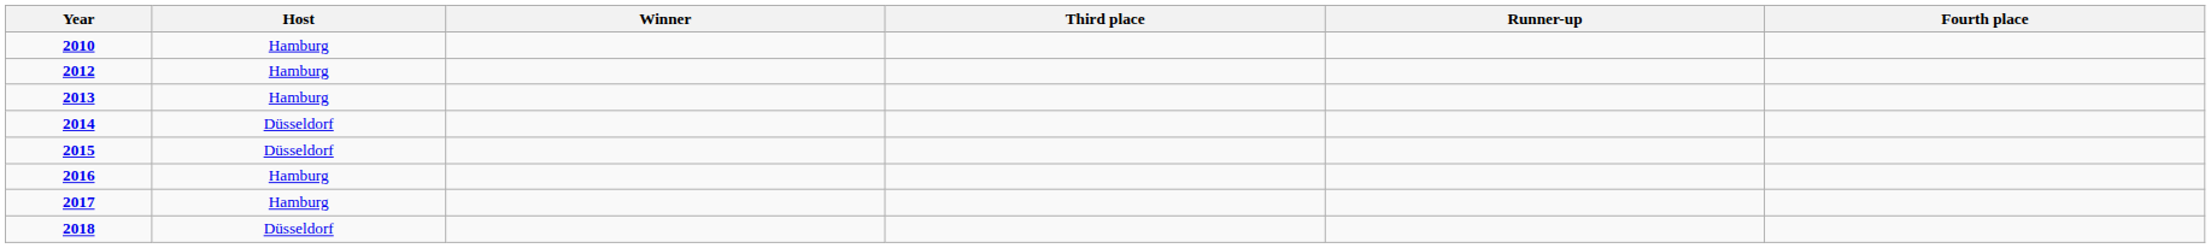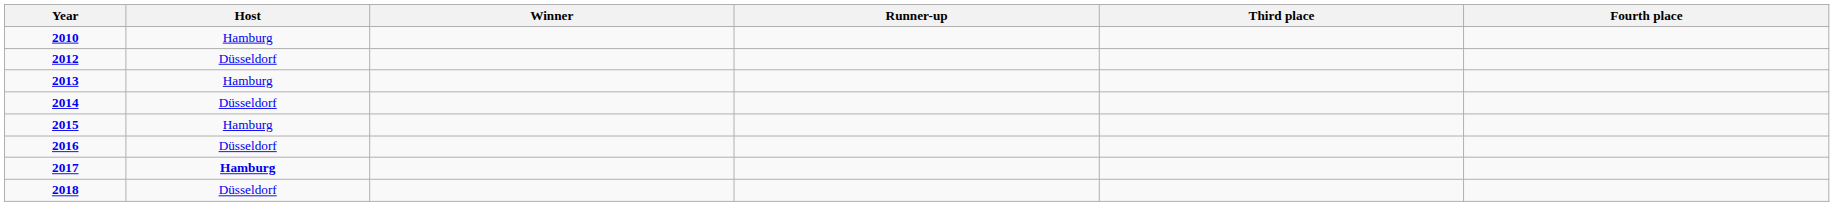columns swapped: Runner-up <-> Third place
2012 | Host: Hamburg -> Düsseldorf
2015 | Host: Düsseldorf -> Hamburg
2016 | Host: Hamburg -> Düsseldorf
2017 | Host: normal -> bold
